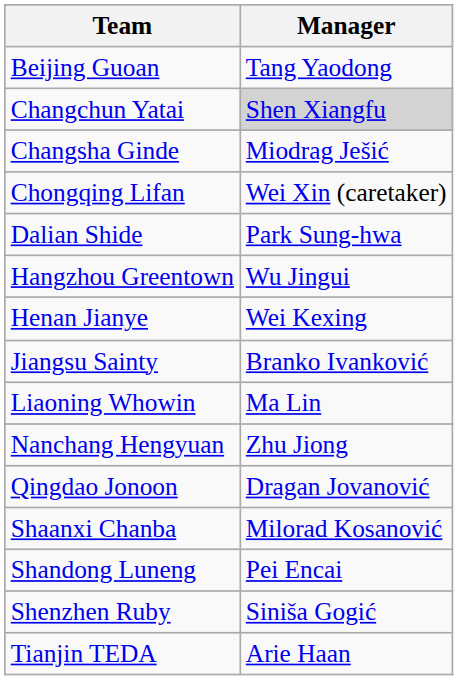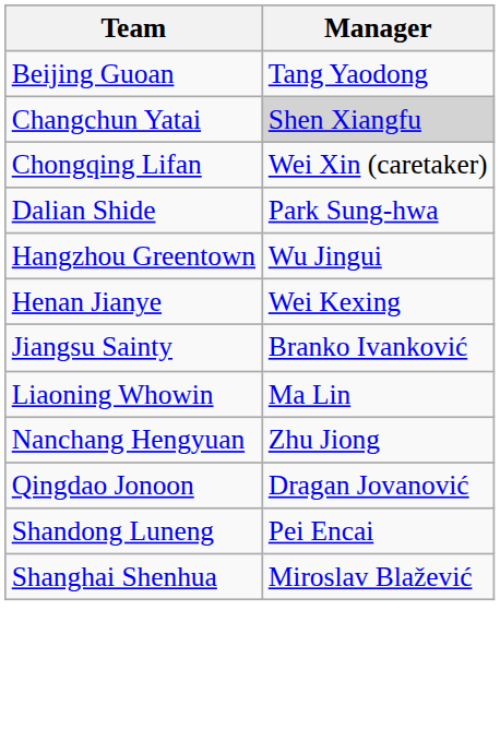- row: Changsha Ginde | Miodrag Ješić
- row: Shaanxi Chanba | Milorad Kosanović
+ row: Shanghai Shenhua | Miroslav Blažević
- row: Shenzhen Ruby | Siniša Gogić
- row: Tianjin TEDA | Arie Haan
